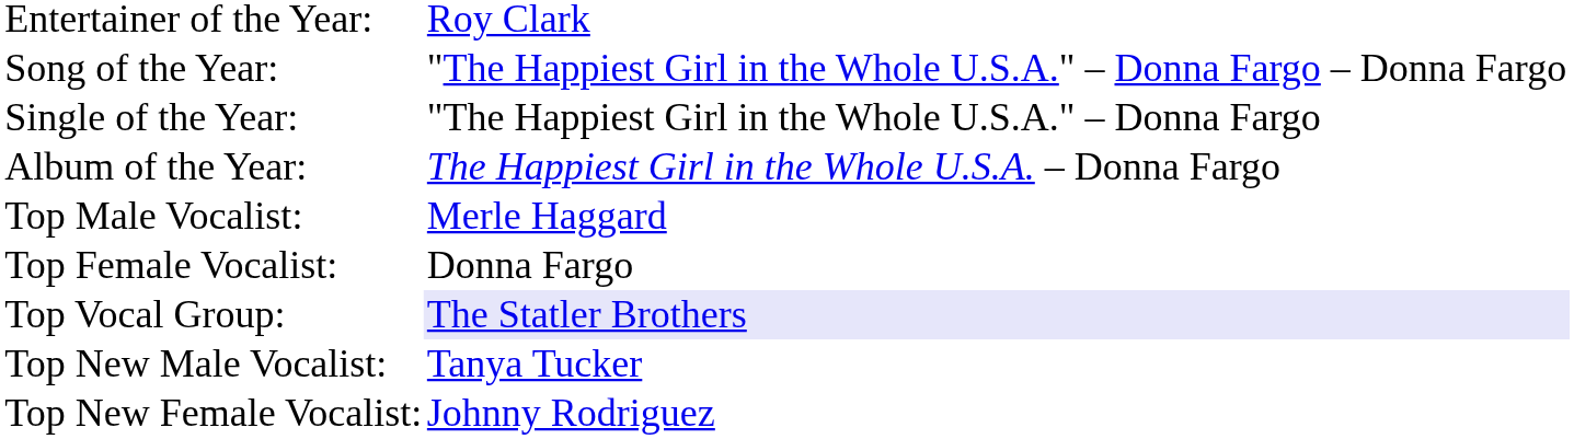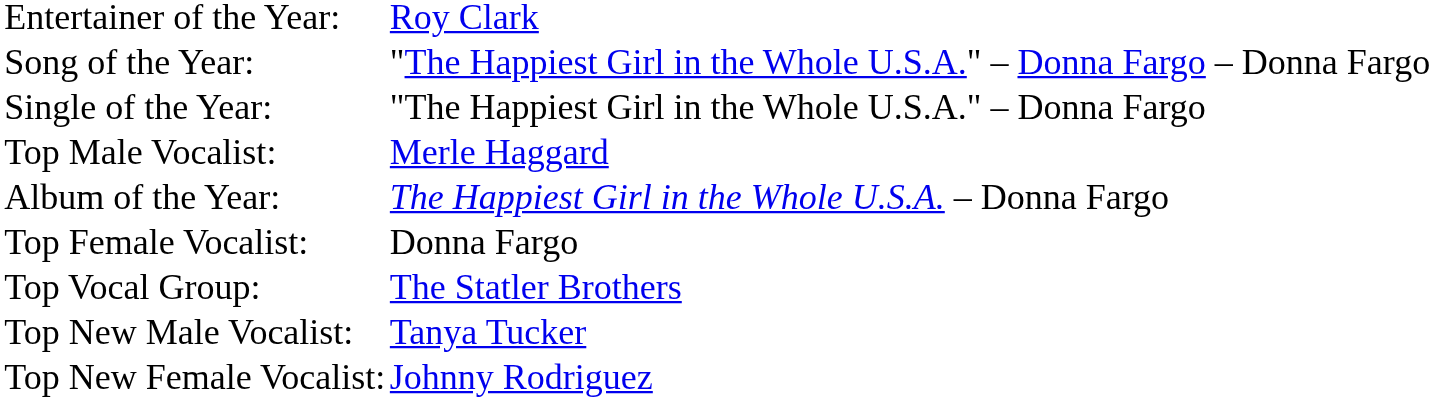rows swapped: Album of the Year: <-> Top Male Vocalist:
Top Vocal Group: | column 2: lavender background -> no background
